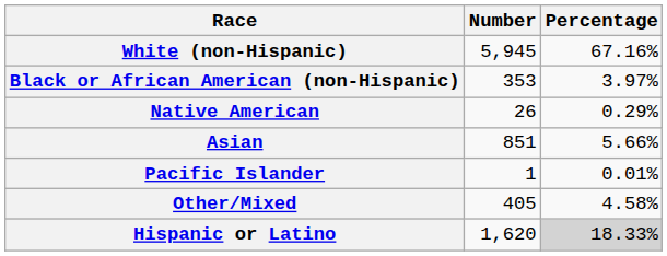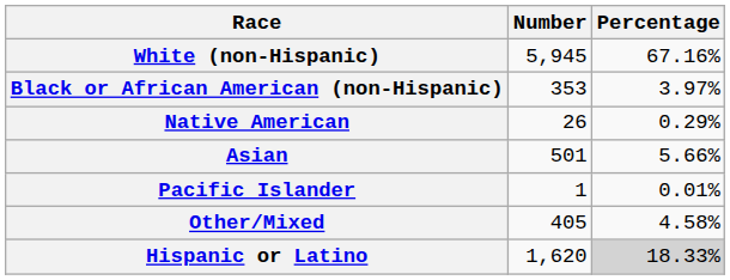Asian | Number: 851 -> 501
